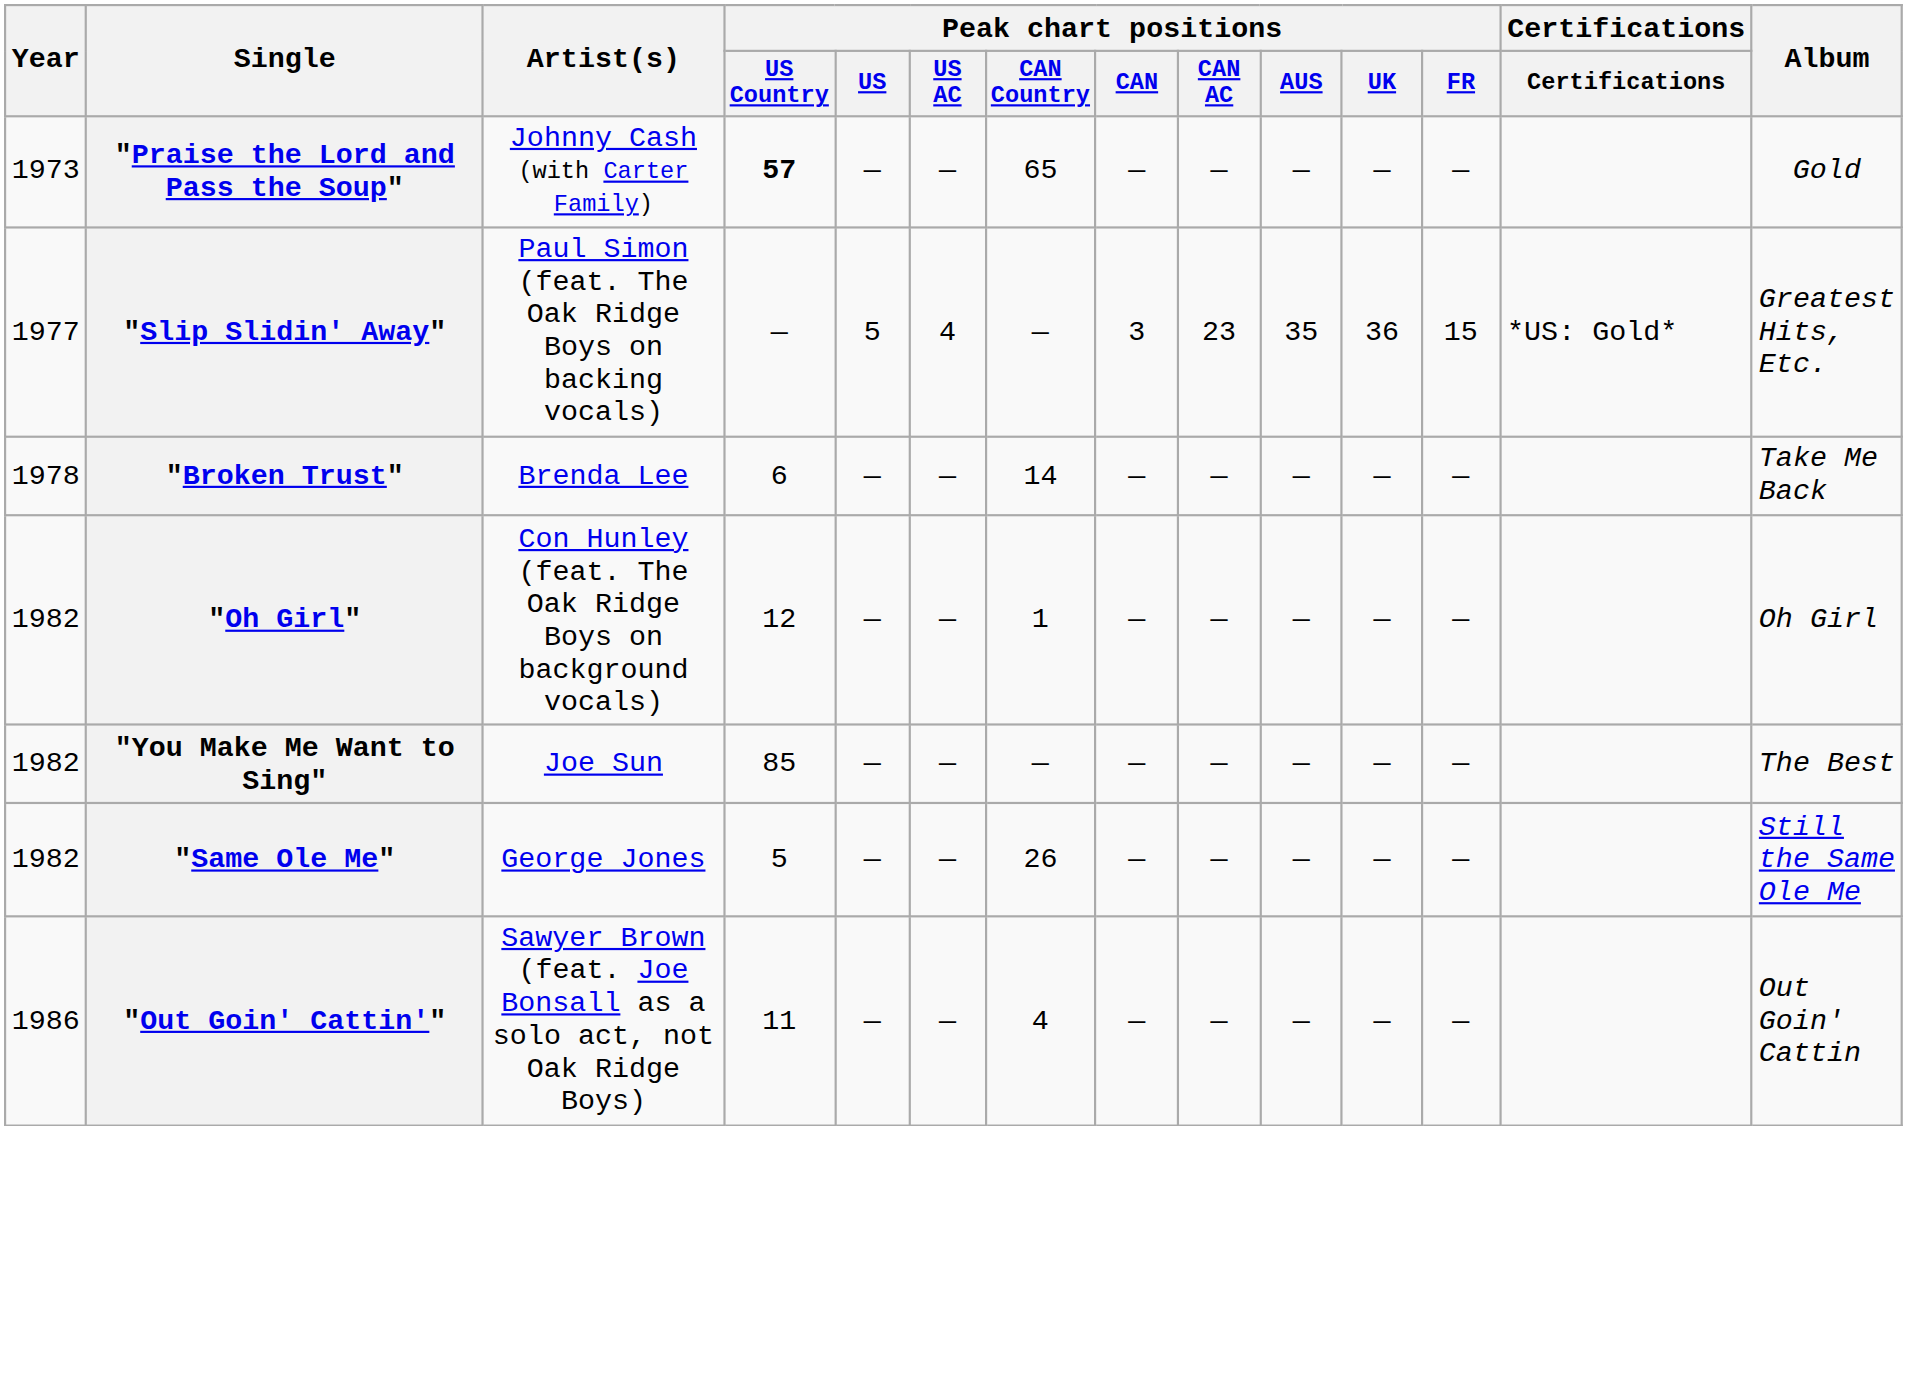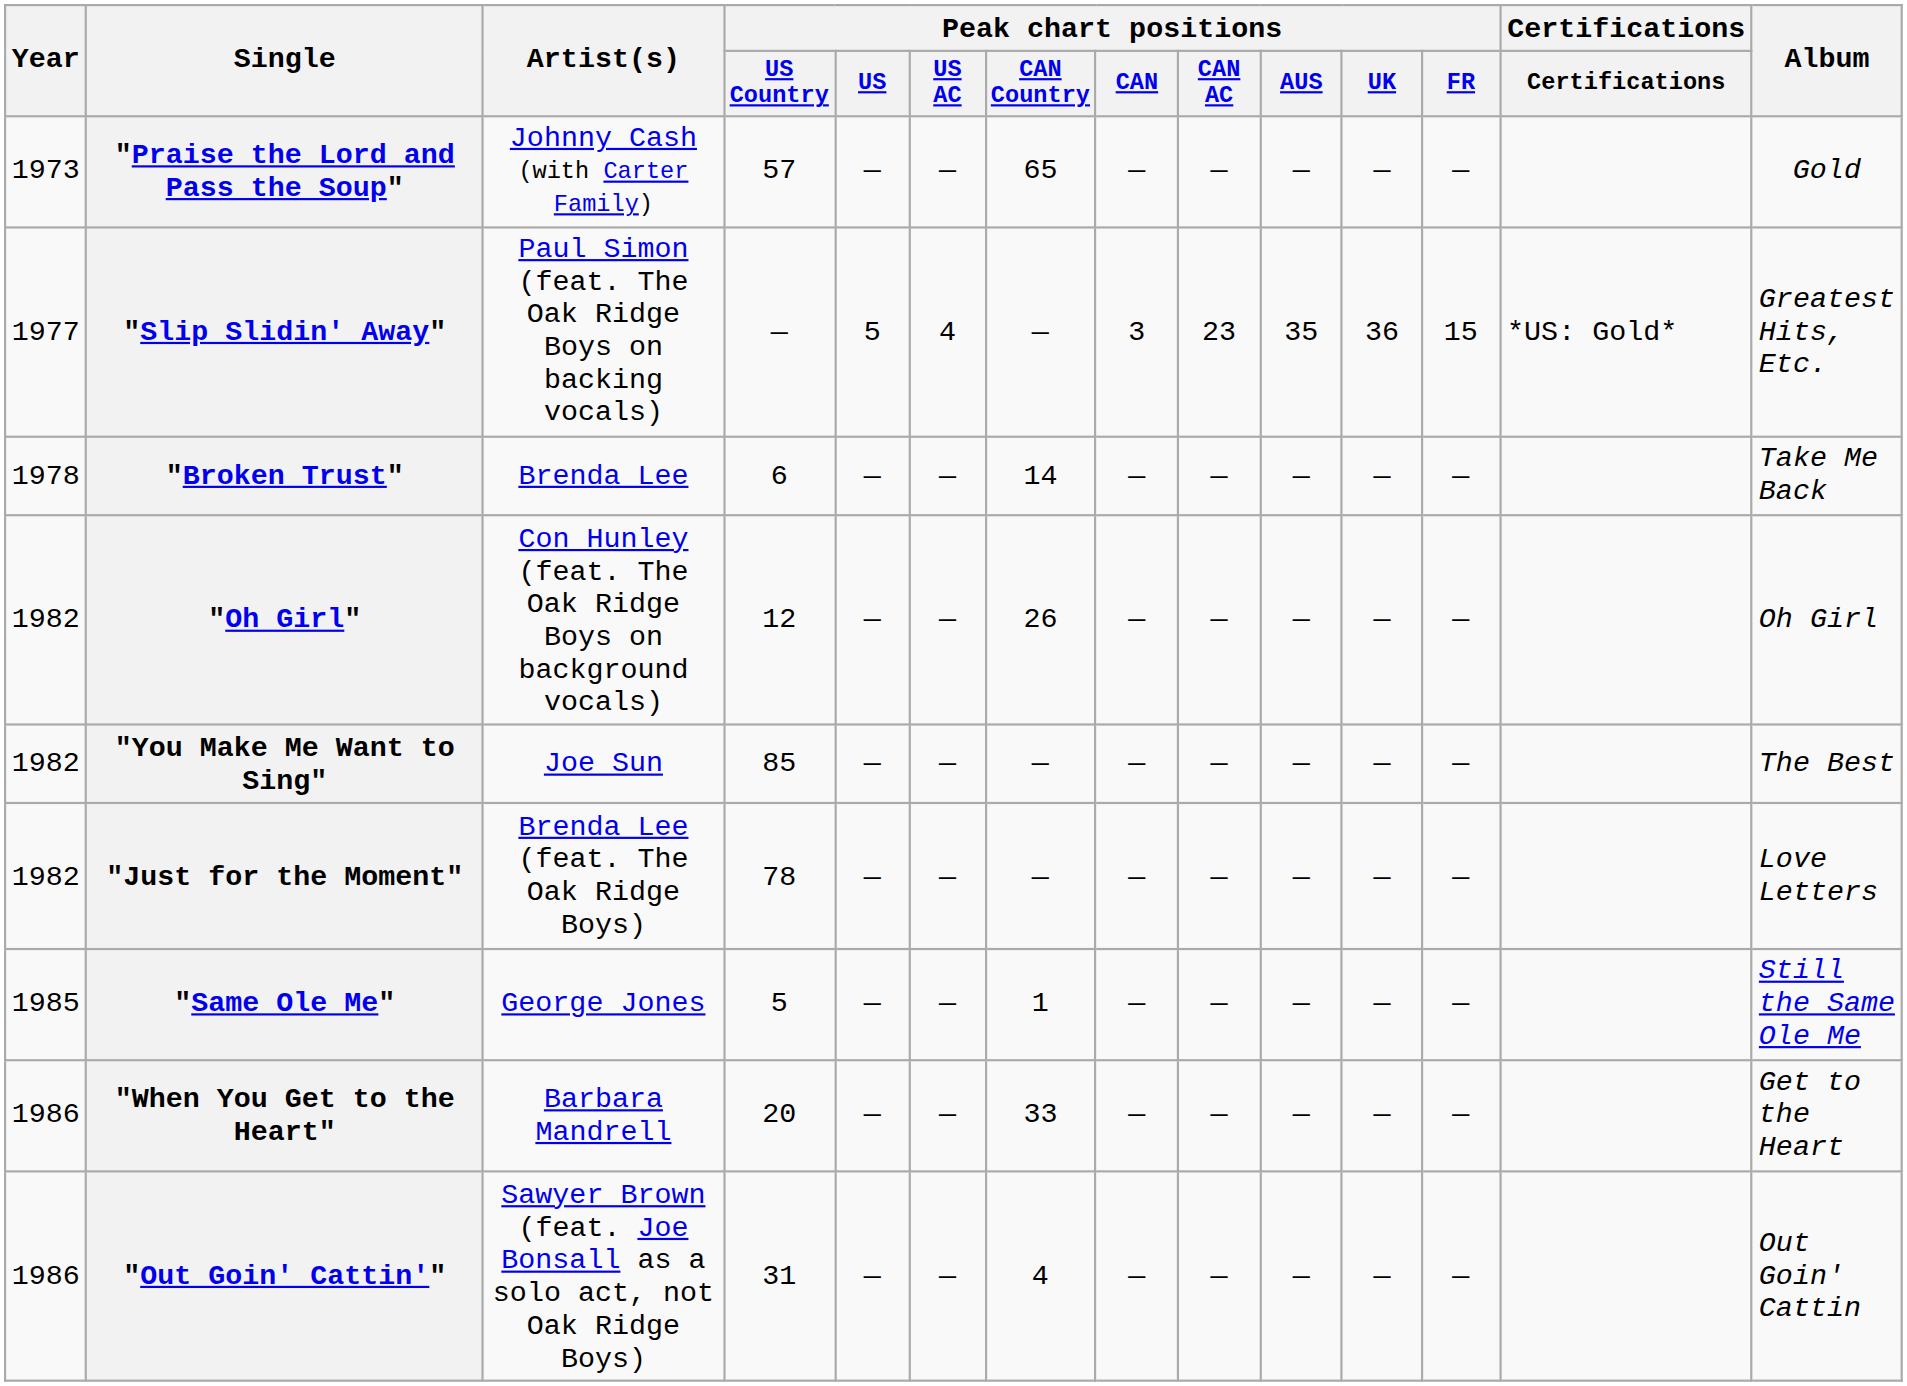"Praise the Lord and Pass the Soup" | Peak chart positions / US Country: bold -> normal
"Oh Girl" | Peak chart positions / CAN Country: 1 -> 26
+ row: 1982 | "Just for the Moment" | Brenda Lee (feat. The Oak Ridge Boys) | 78 | — | — | — | — | — | — | — | — | Love Letters
"Same Ole Me" | Year: 1982 -> 1985
"Same Ole Me" | Peak chart positions / CAN Country: 26 -> 1
+ row: 1986 | "When You Get to the Heart" | Barbara Mandrell | 20 | — | — | 33 | — | — | — | — | — | Get to the Heart
"Out Goin' Cattin'" | Peak chart positions / US Country: 11 -> 31
